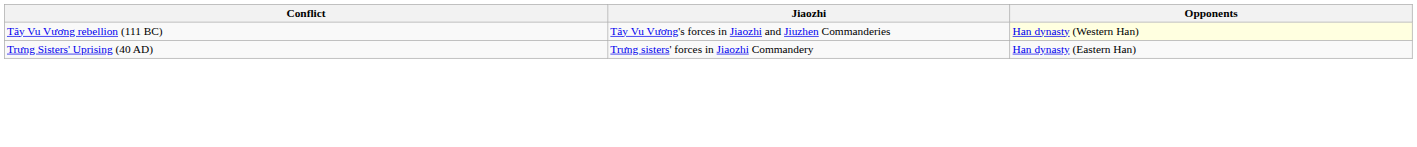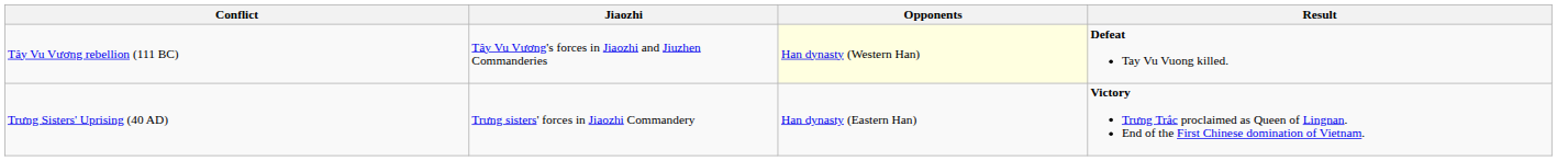+ column: Result | Defeat Tay Vu Vuong killed. | Victory Trưng Trắc proclaimed as Queen of Lingnan. End of the First Chinese domination of Vietnam.
